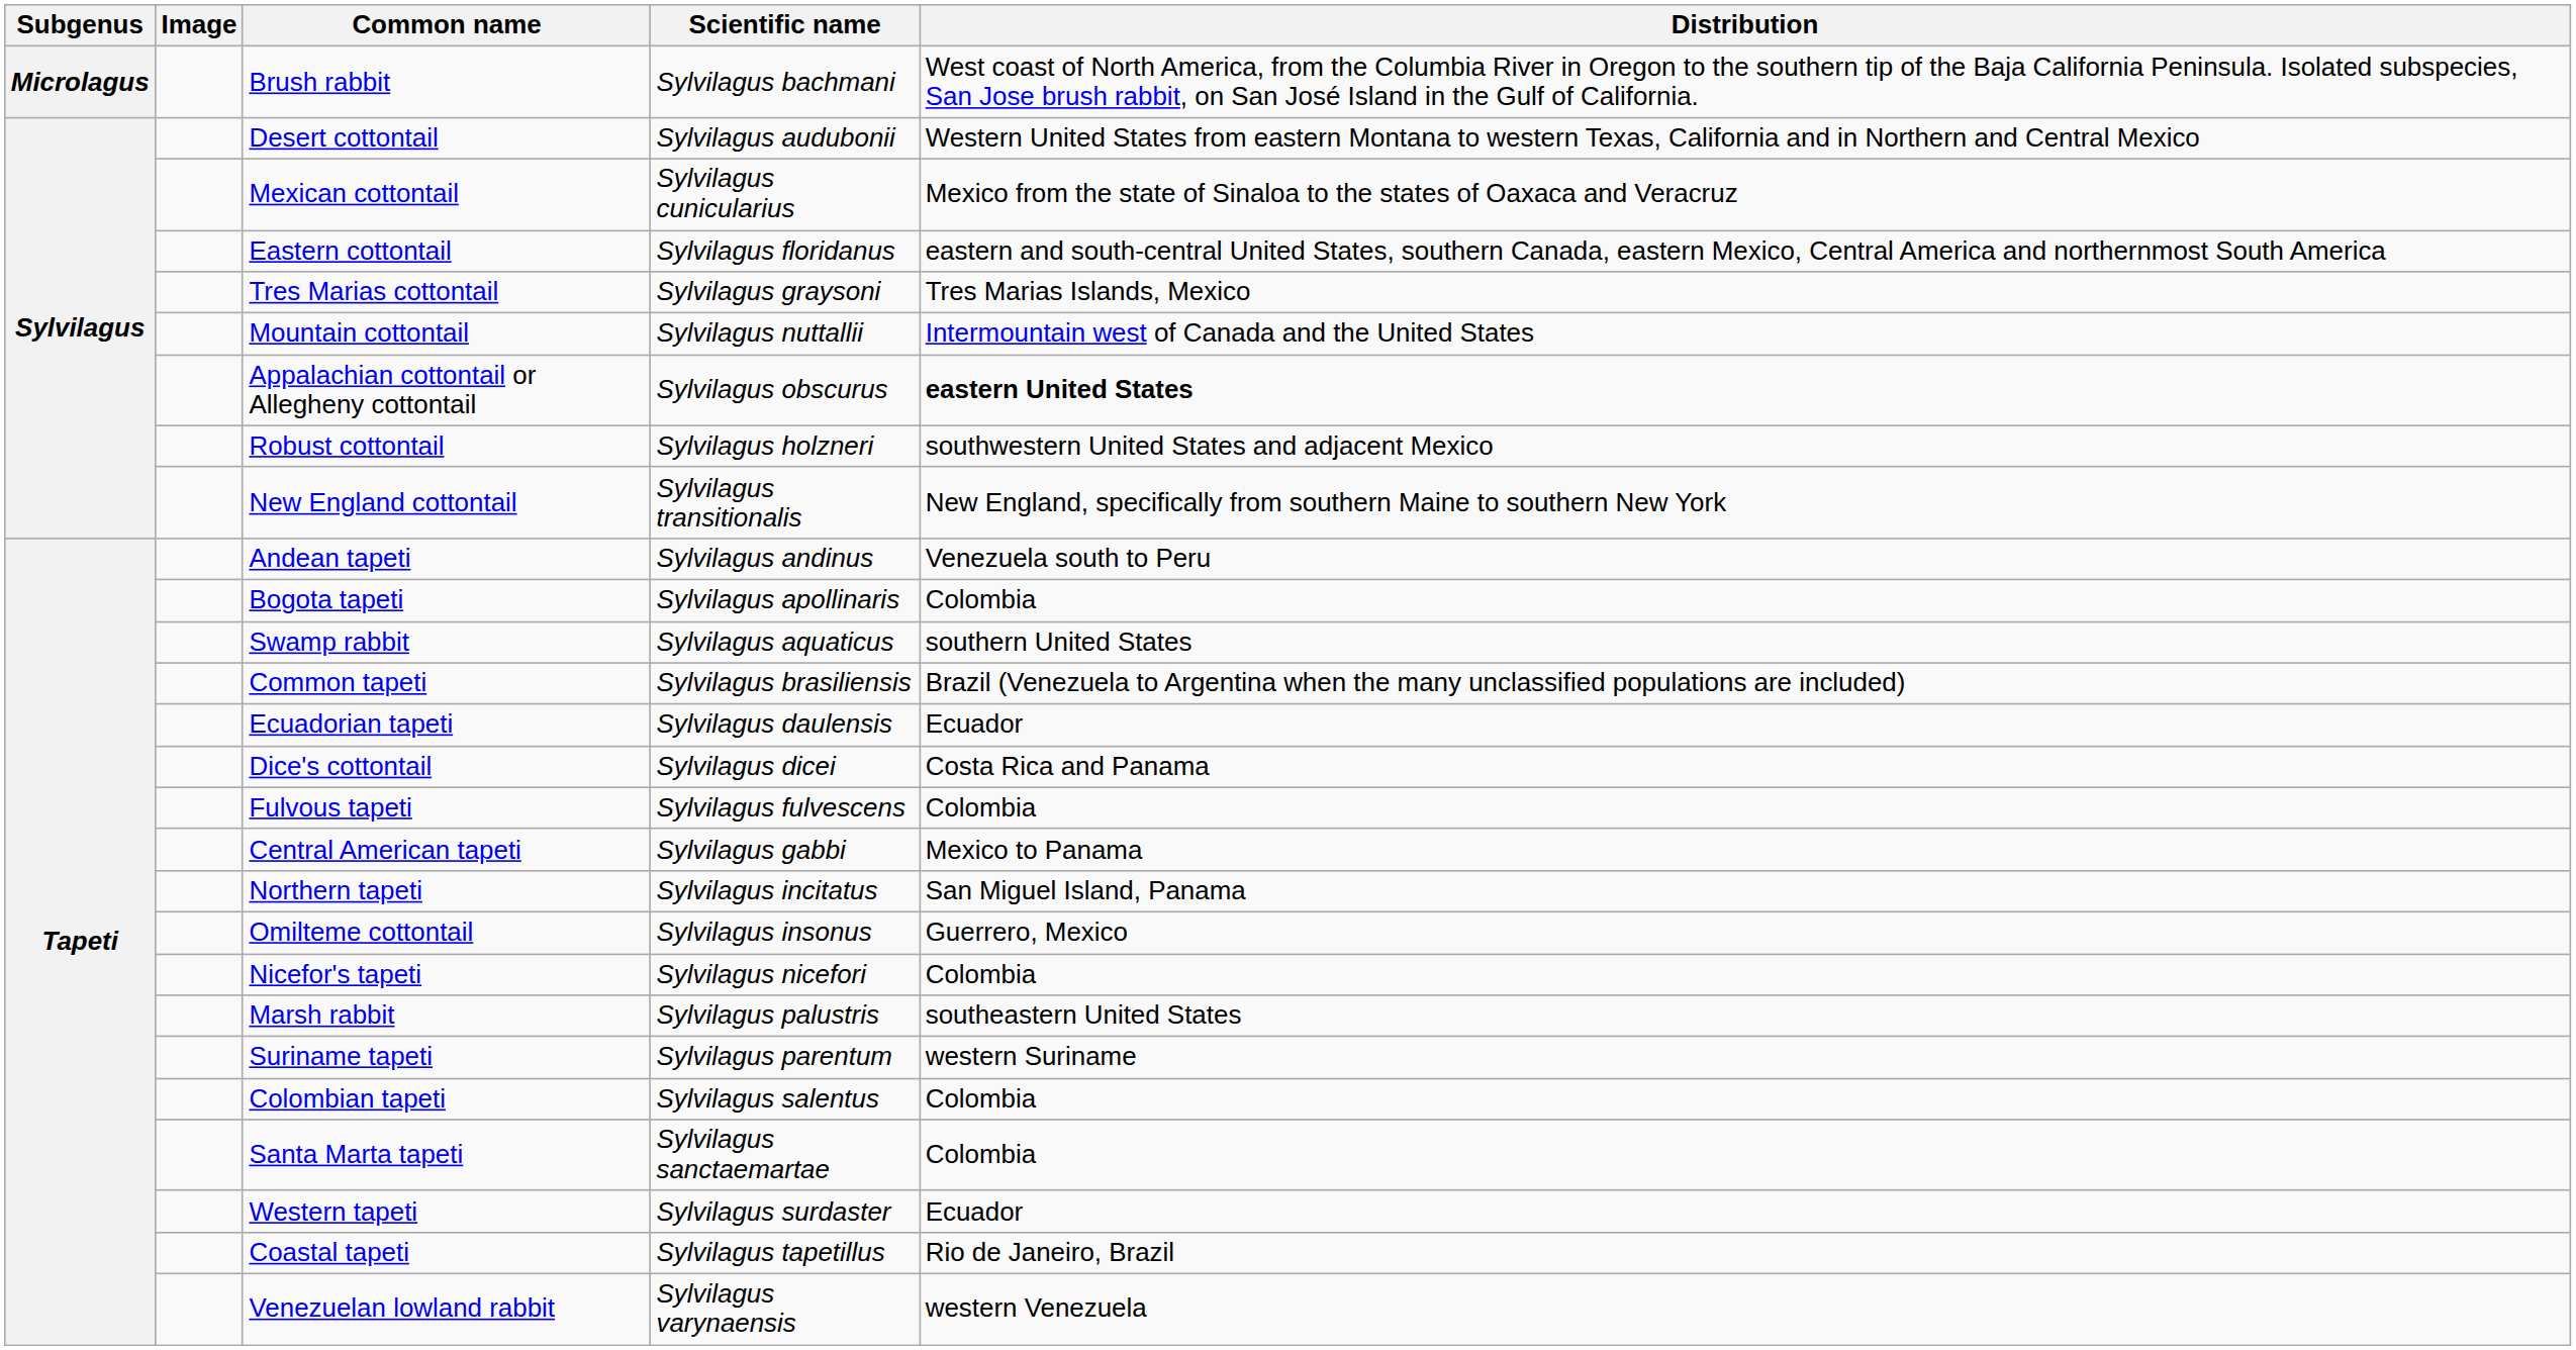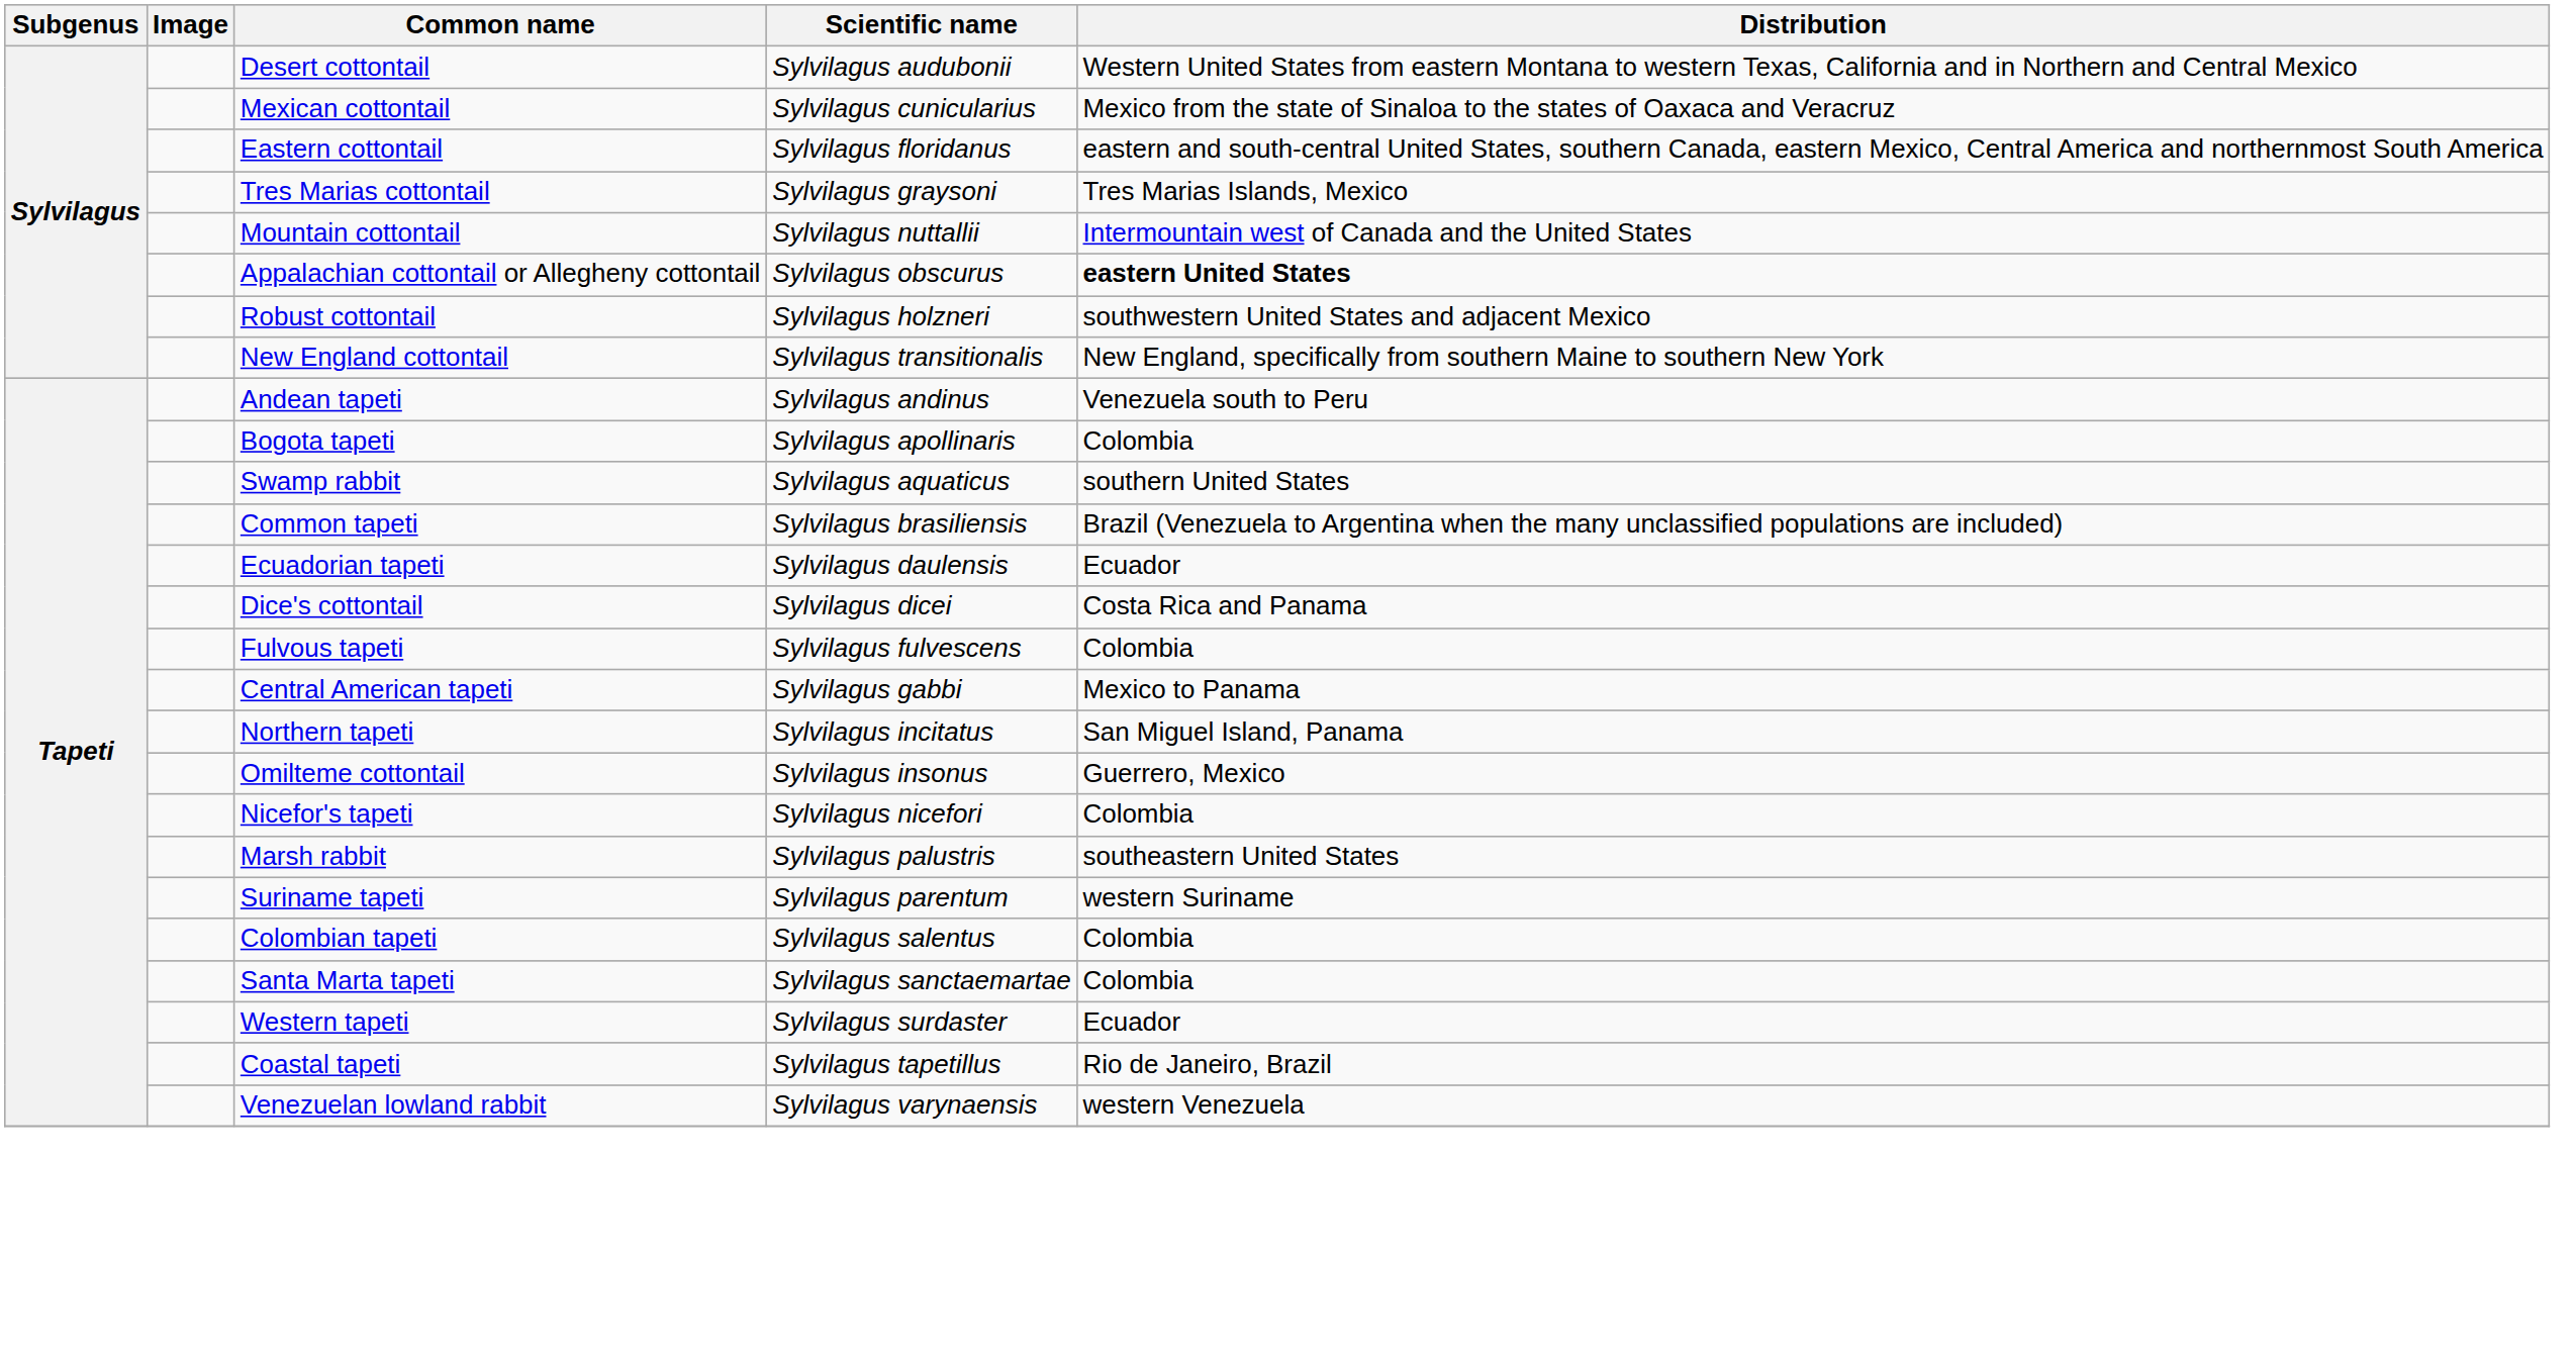- row: Microlagus | Brush rabbit | Sylvilagus bachmani | West coast of North America, from the Columbia River in Oregon to the southern tip of the Baja California Peninsula. Isolated subspecies, San Jose brush rabbit, on San José Island in the Gulf of California.
